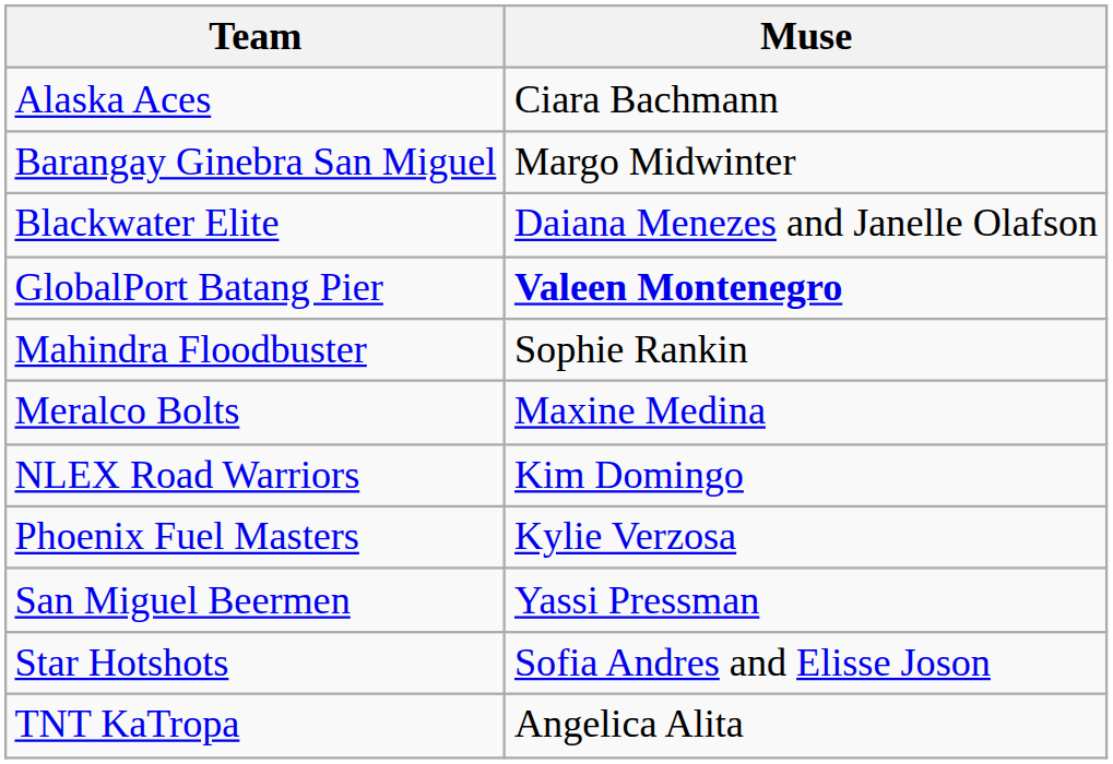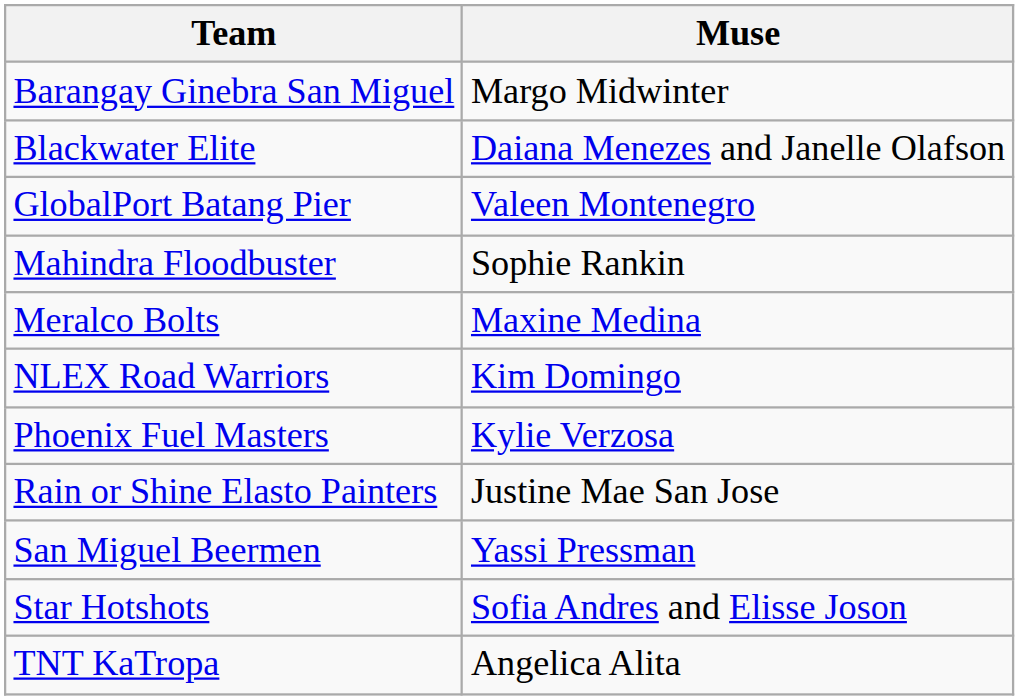- row: Alaska Aces | Ciara Bachmann
GlobalPort Batang Pier | Muse: bold -> normal
+ row: Rain or Shine Elasto Painters | Justine Mae San Jose
